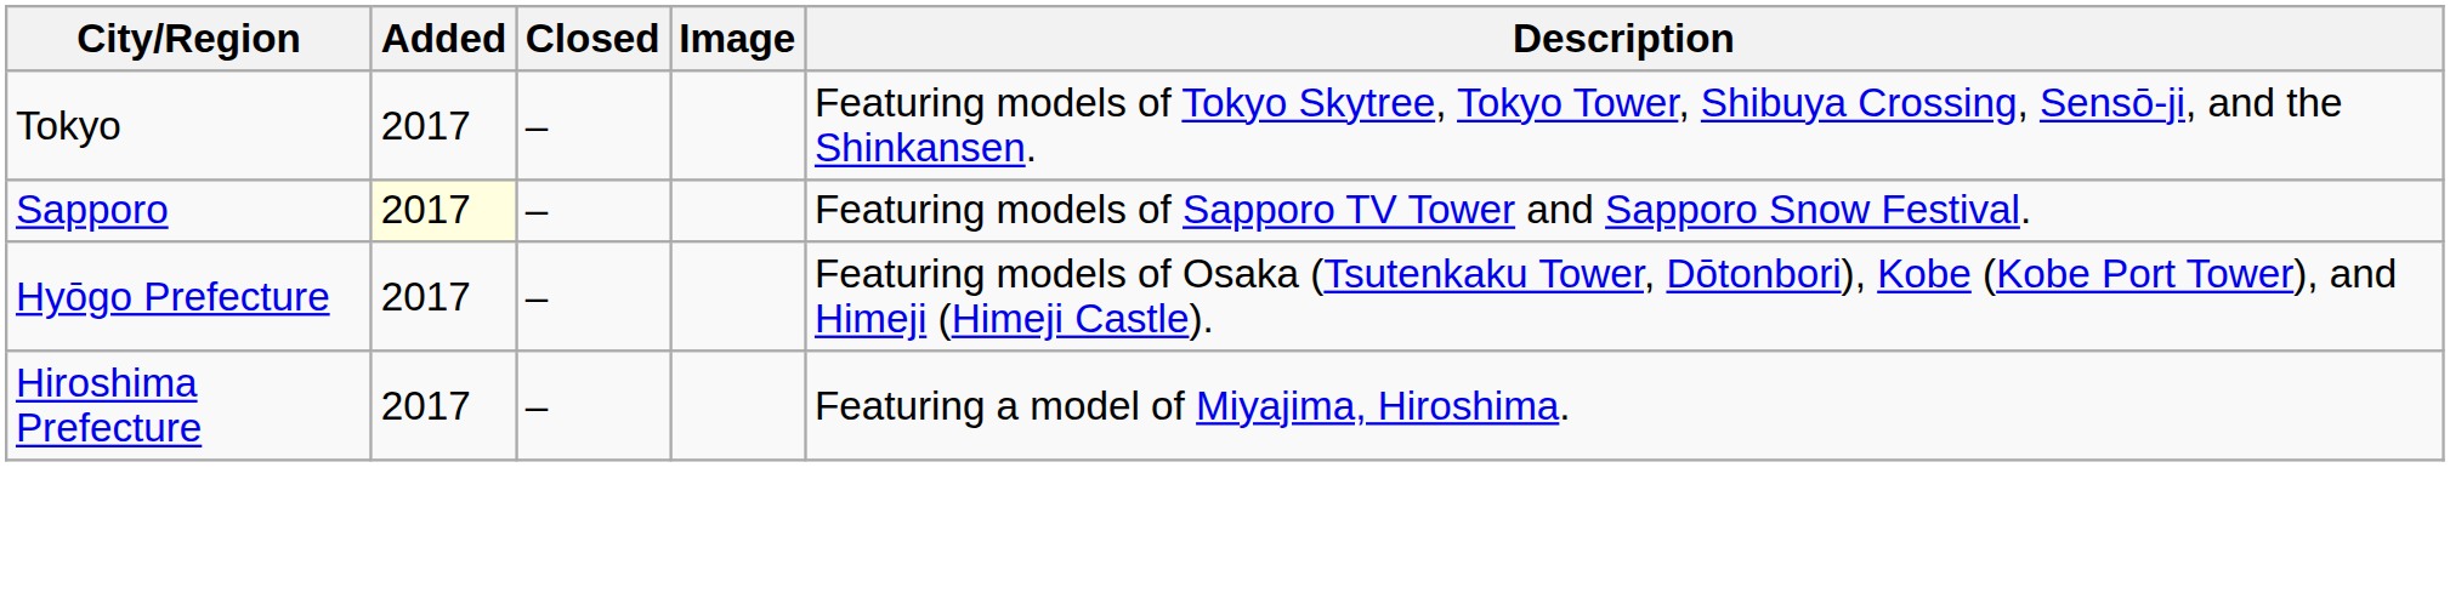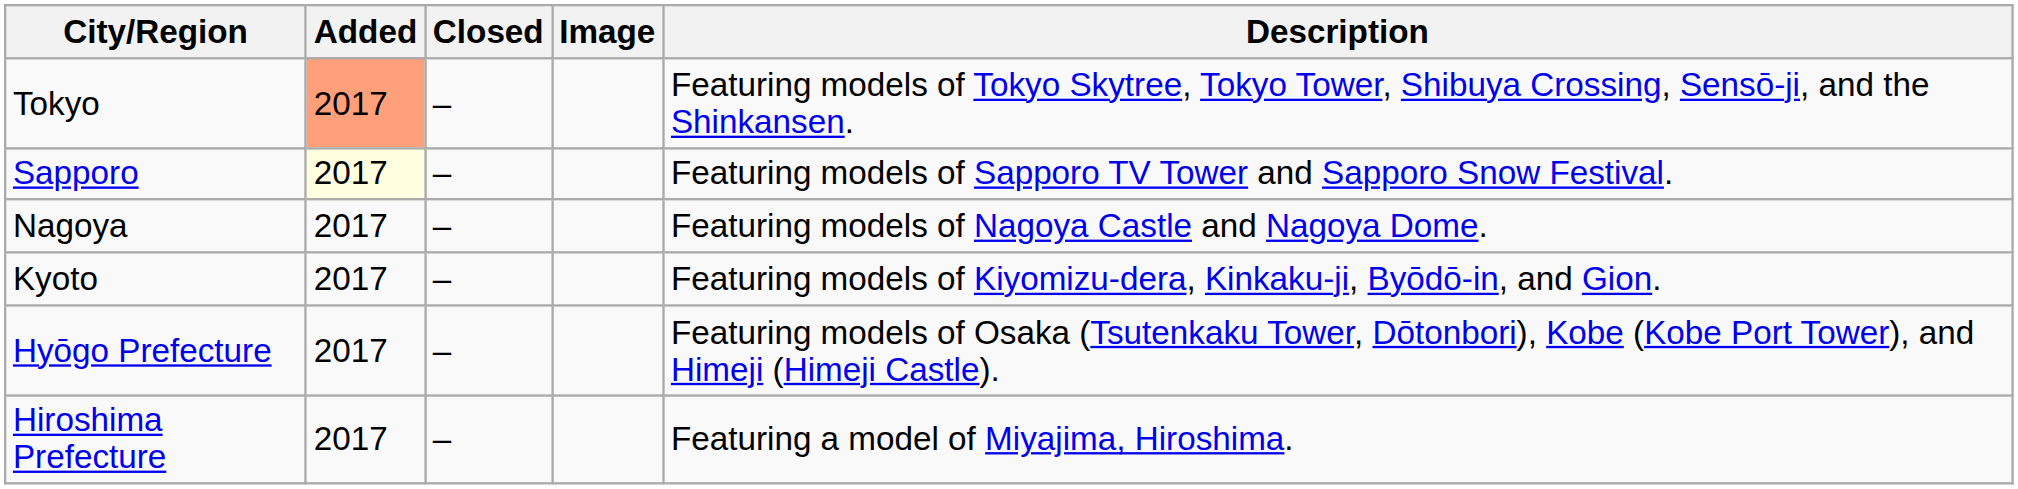Tokyo | Added: no background -> lightsalmon background
+ row: Nagoya | 2017 | – | Featuring models of Nagoya Castle and Nagoya Dome.
+ row: Kyoto | 2017 | – | Featuring models of Kiyomizu-dera, Kinkaku-ji, Byōdō-in, and Gion.
